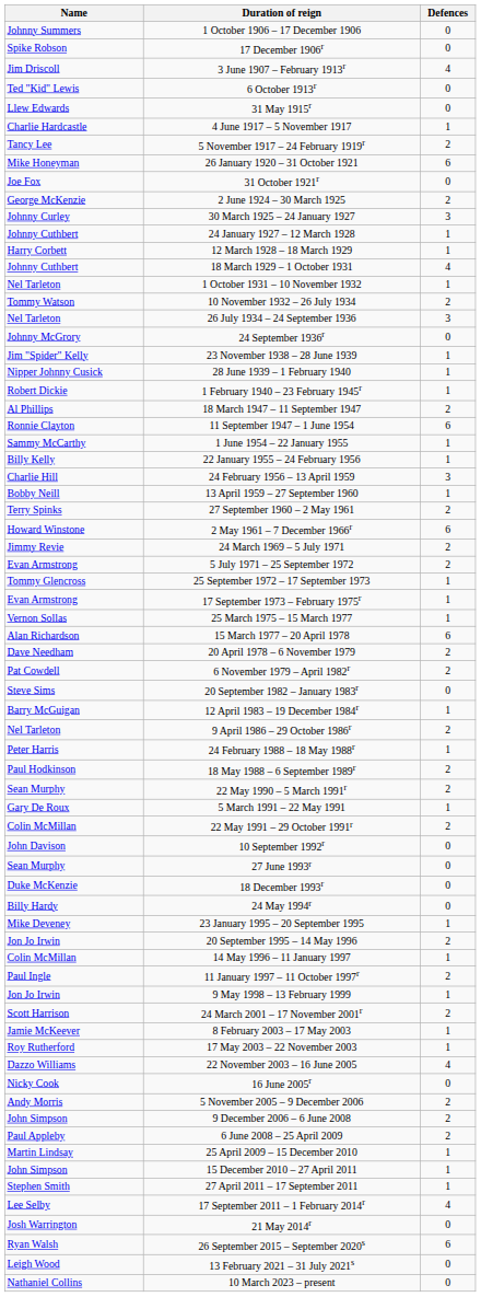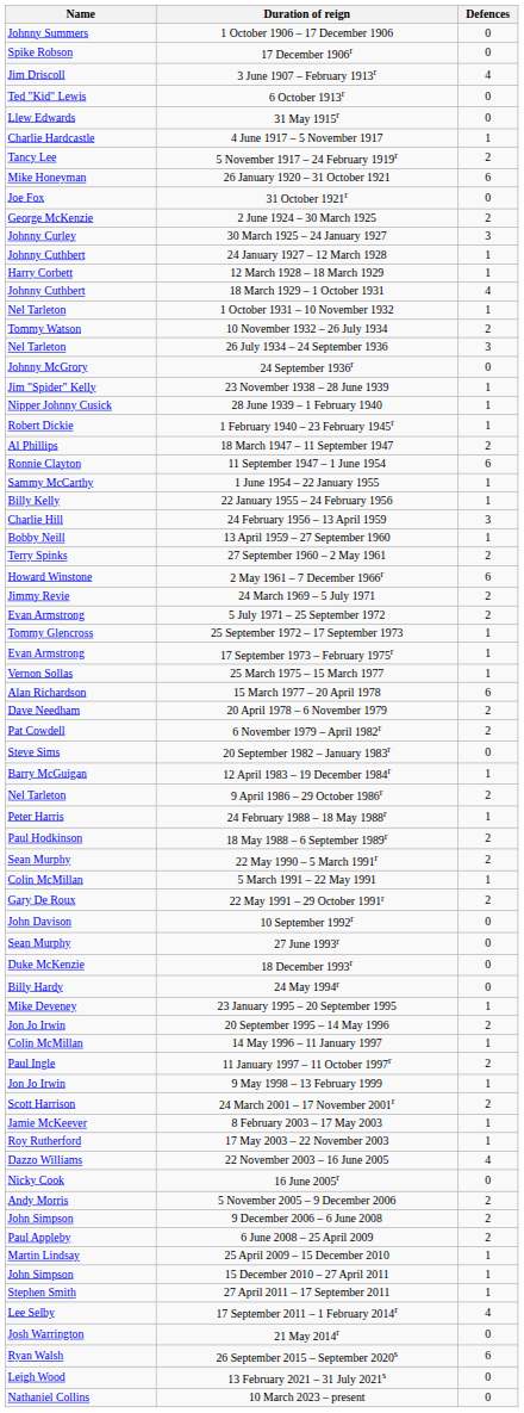5 March 1991 – 22 May 1991 | Name: Gary De Roux -> Colin McMillan
22 May 1991 – 29 October 1991r | Name: Colin McMillan -> Gary De Roux
